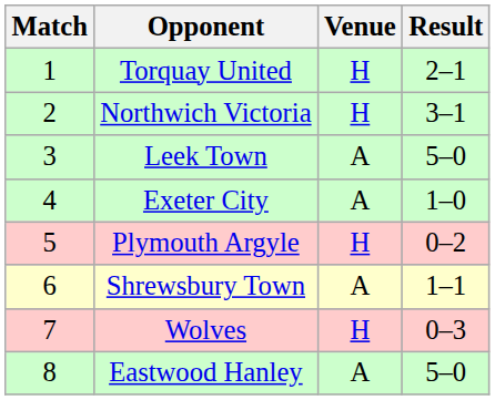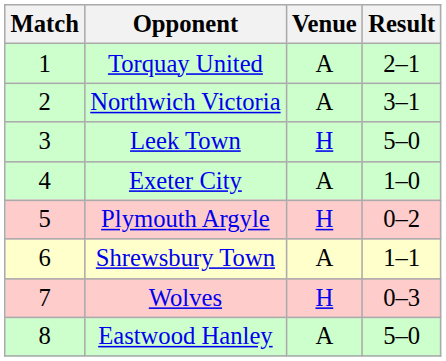Torquay United | Venue: H -> A
Northwich Victoria | Venue: H -> A
Leek Town | Venue: A -> H
